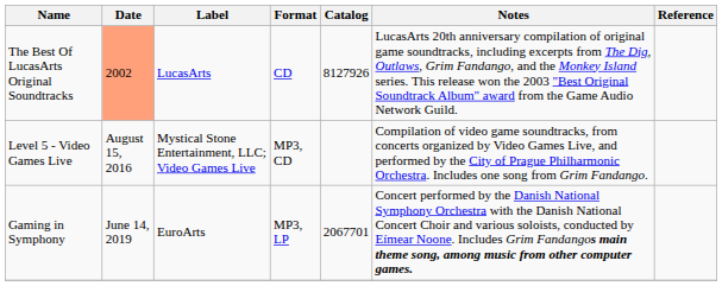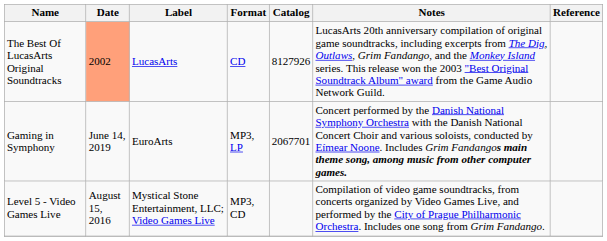rows swapped: Level 5 - Video Games Live <-> Gaming in Symphony
